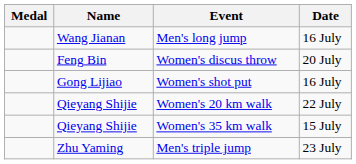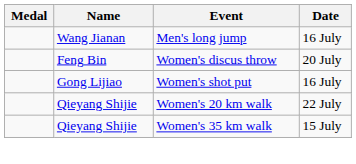- row: Zhu Yaming | Men's triple jump | 23 July
